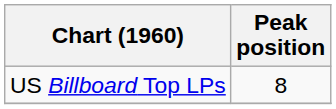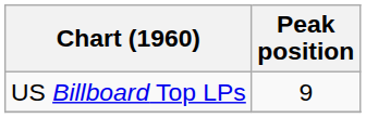US Billboard Top LPs | Peak position: 8 -> 9
